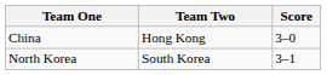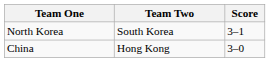rows swapped: North Korea <-> China
